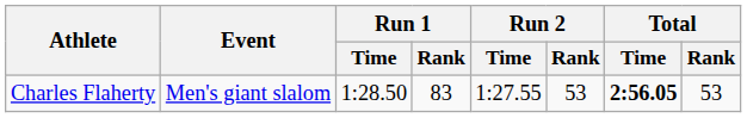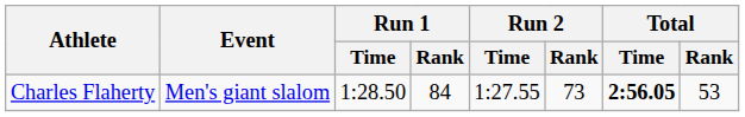Charles Flaherty | Run 1 / Rank: 83 -> 84
Charles Flaherty | Run 2 / Rank: 53 -> 73
